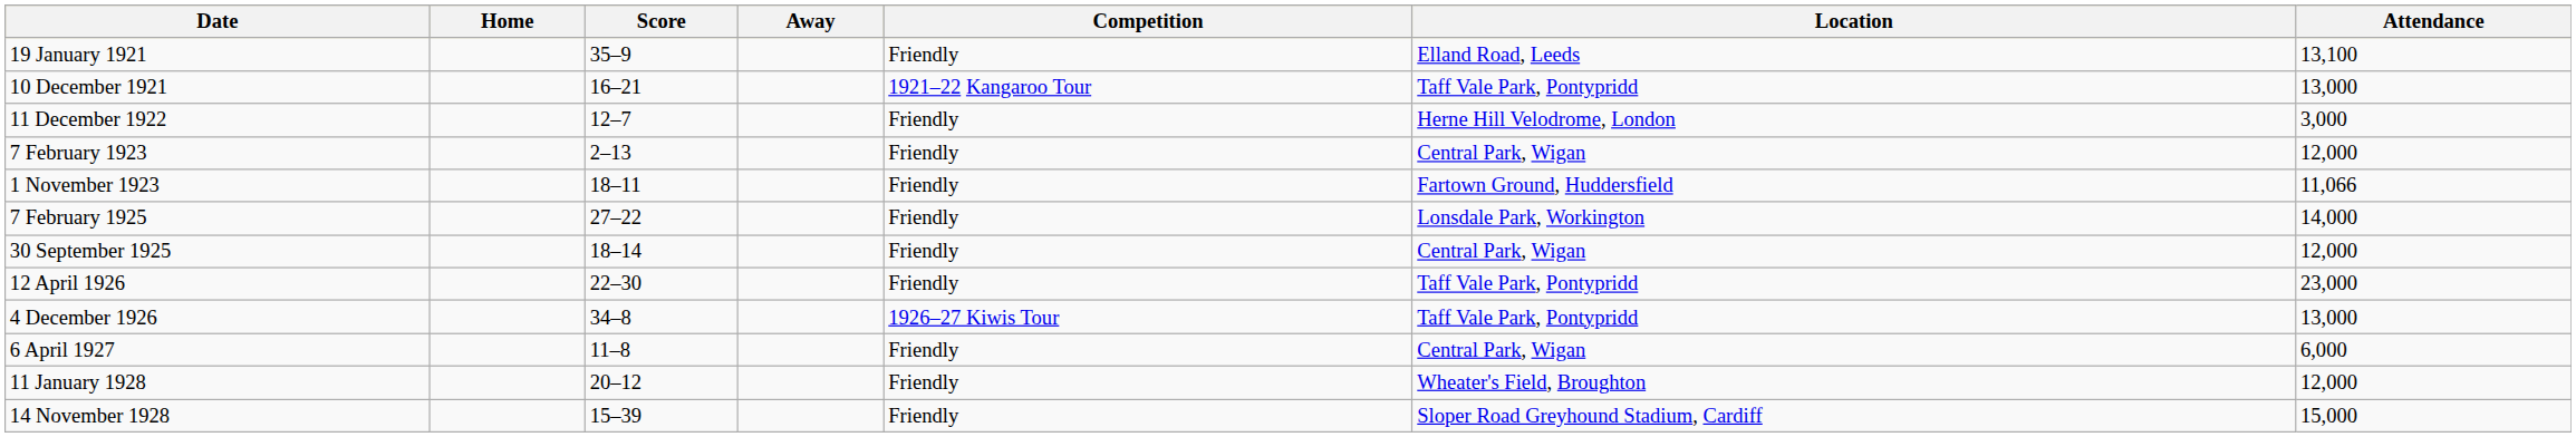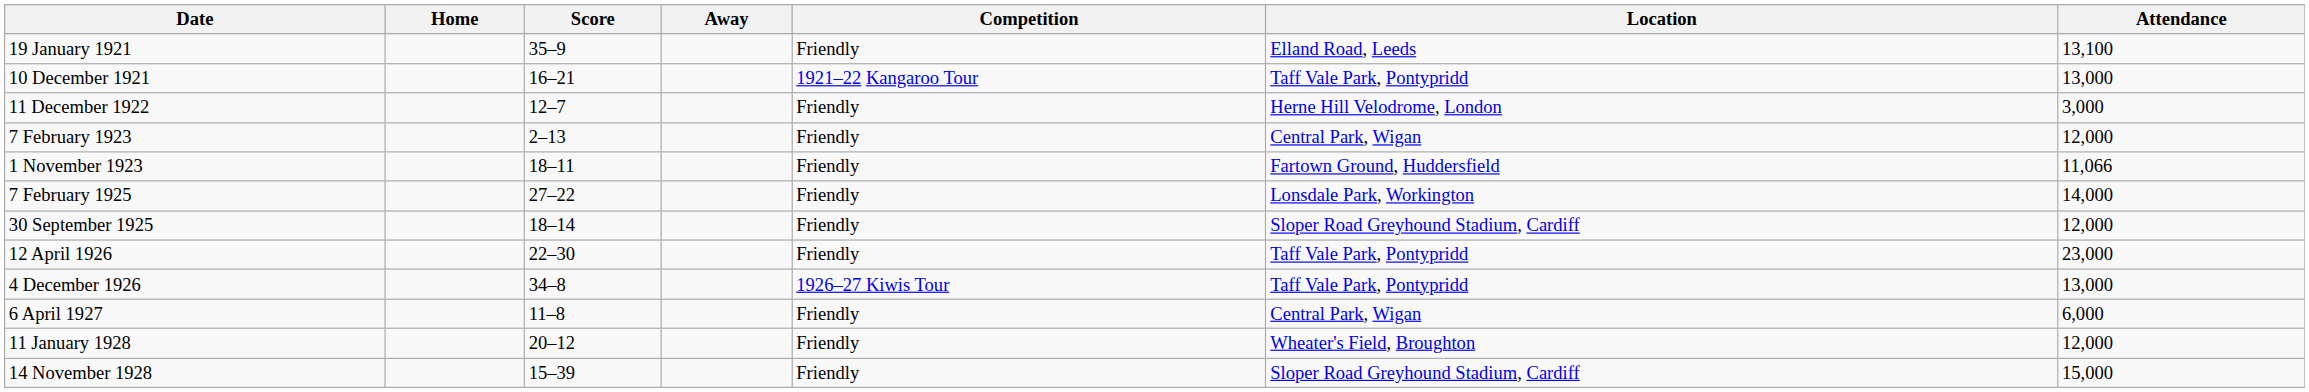30 September 1925 | Location: Central Park, Wigan -> Sloper Road Greyhound Stadium, Cardiff
